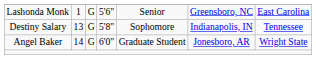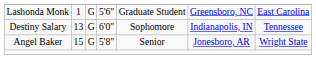Lashonda Monk | column 5: Senior -> Graduate Student
Destiny Salary | column 4: 5'8" -> 6'0"
Angel Baker | column 2: 14 -> 15
Angel Baker | column 4: 6'0" -> 5'8"
Angel Baker | column 5: Graduate Student -> Senior
